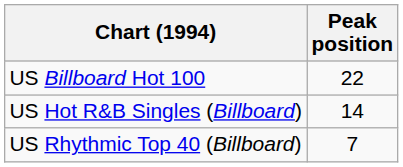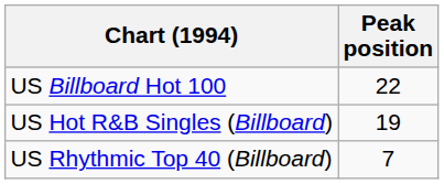US Hot R&B Singles (Billboard) | Peak position: 14 -> 19
